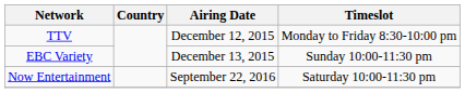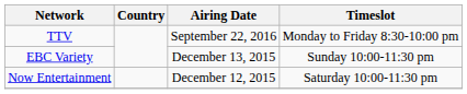TTV | Airing Date: December 12, 2015 -> September 22, 2016
Now Entertainment | Airing Date: September 22, 2016 -> December 12, 2015
